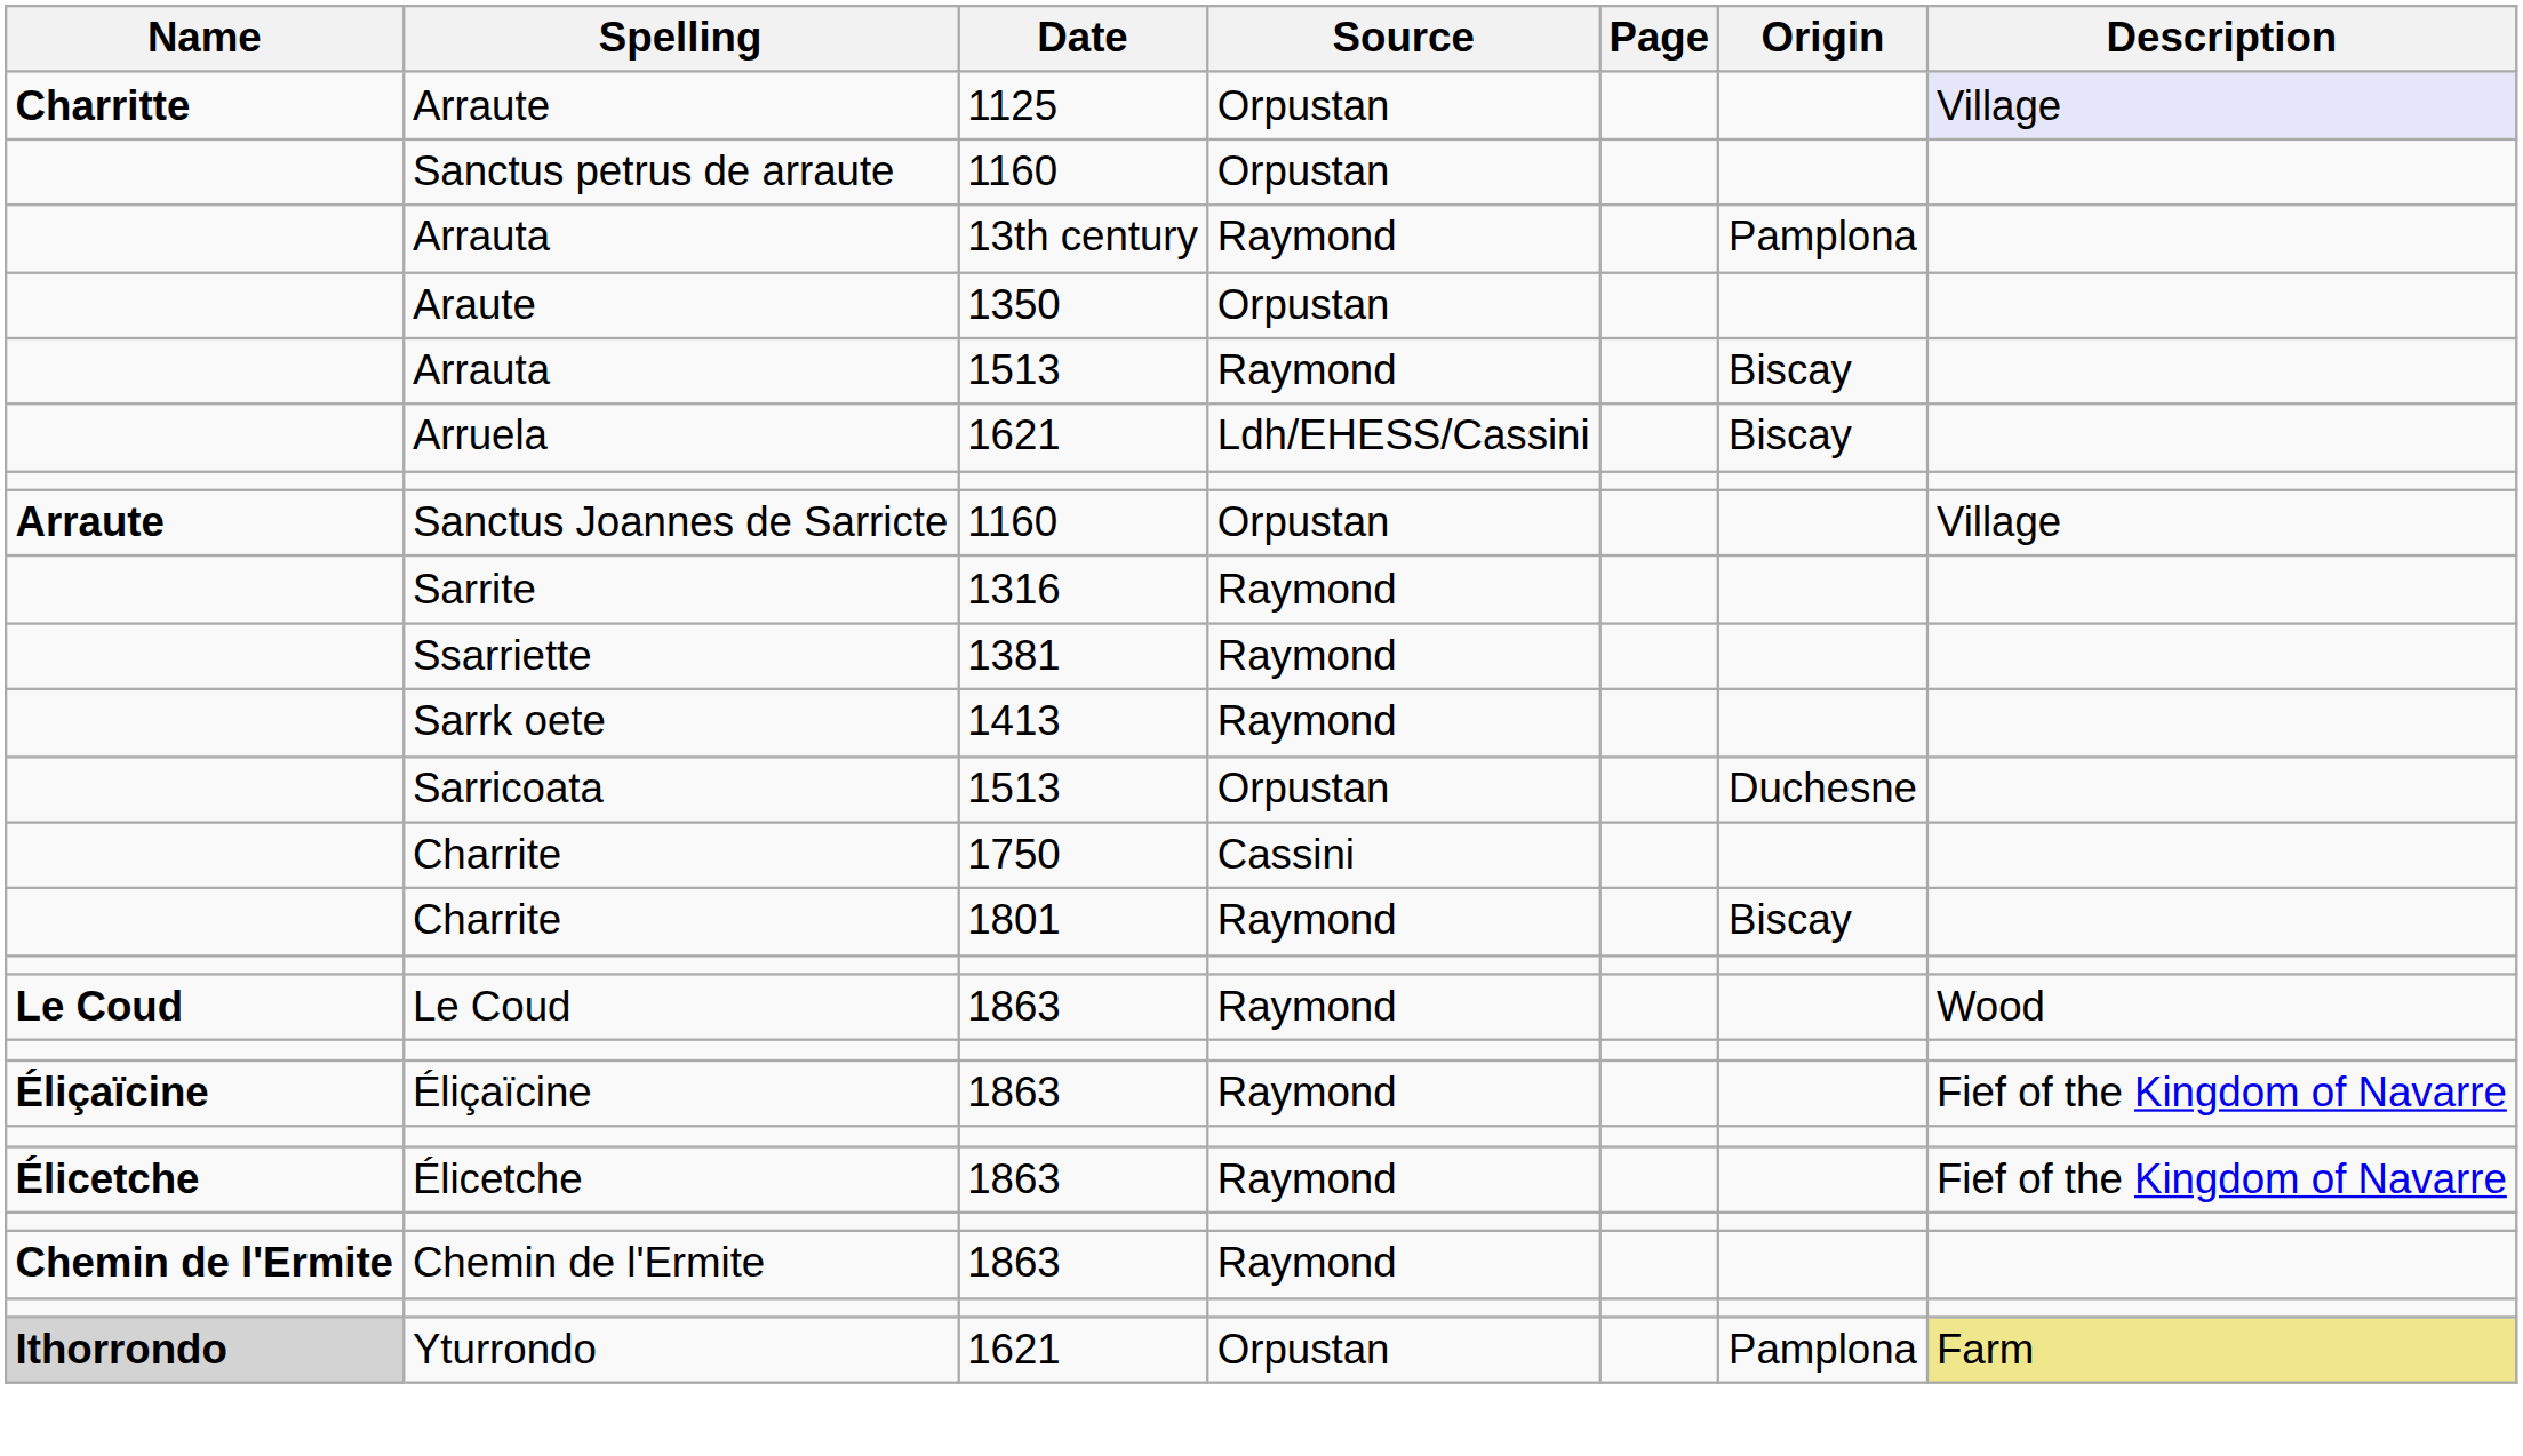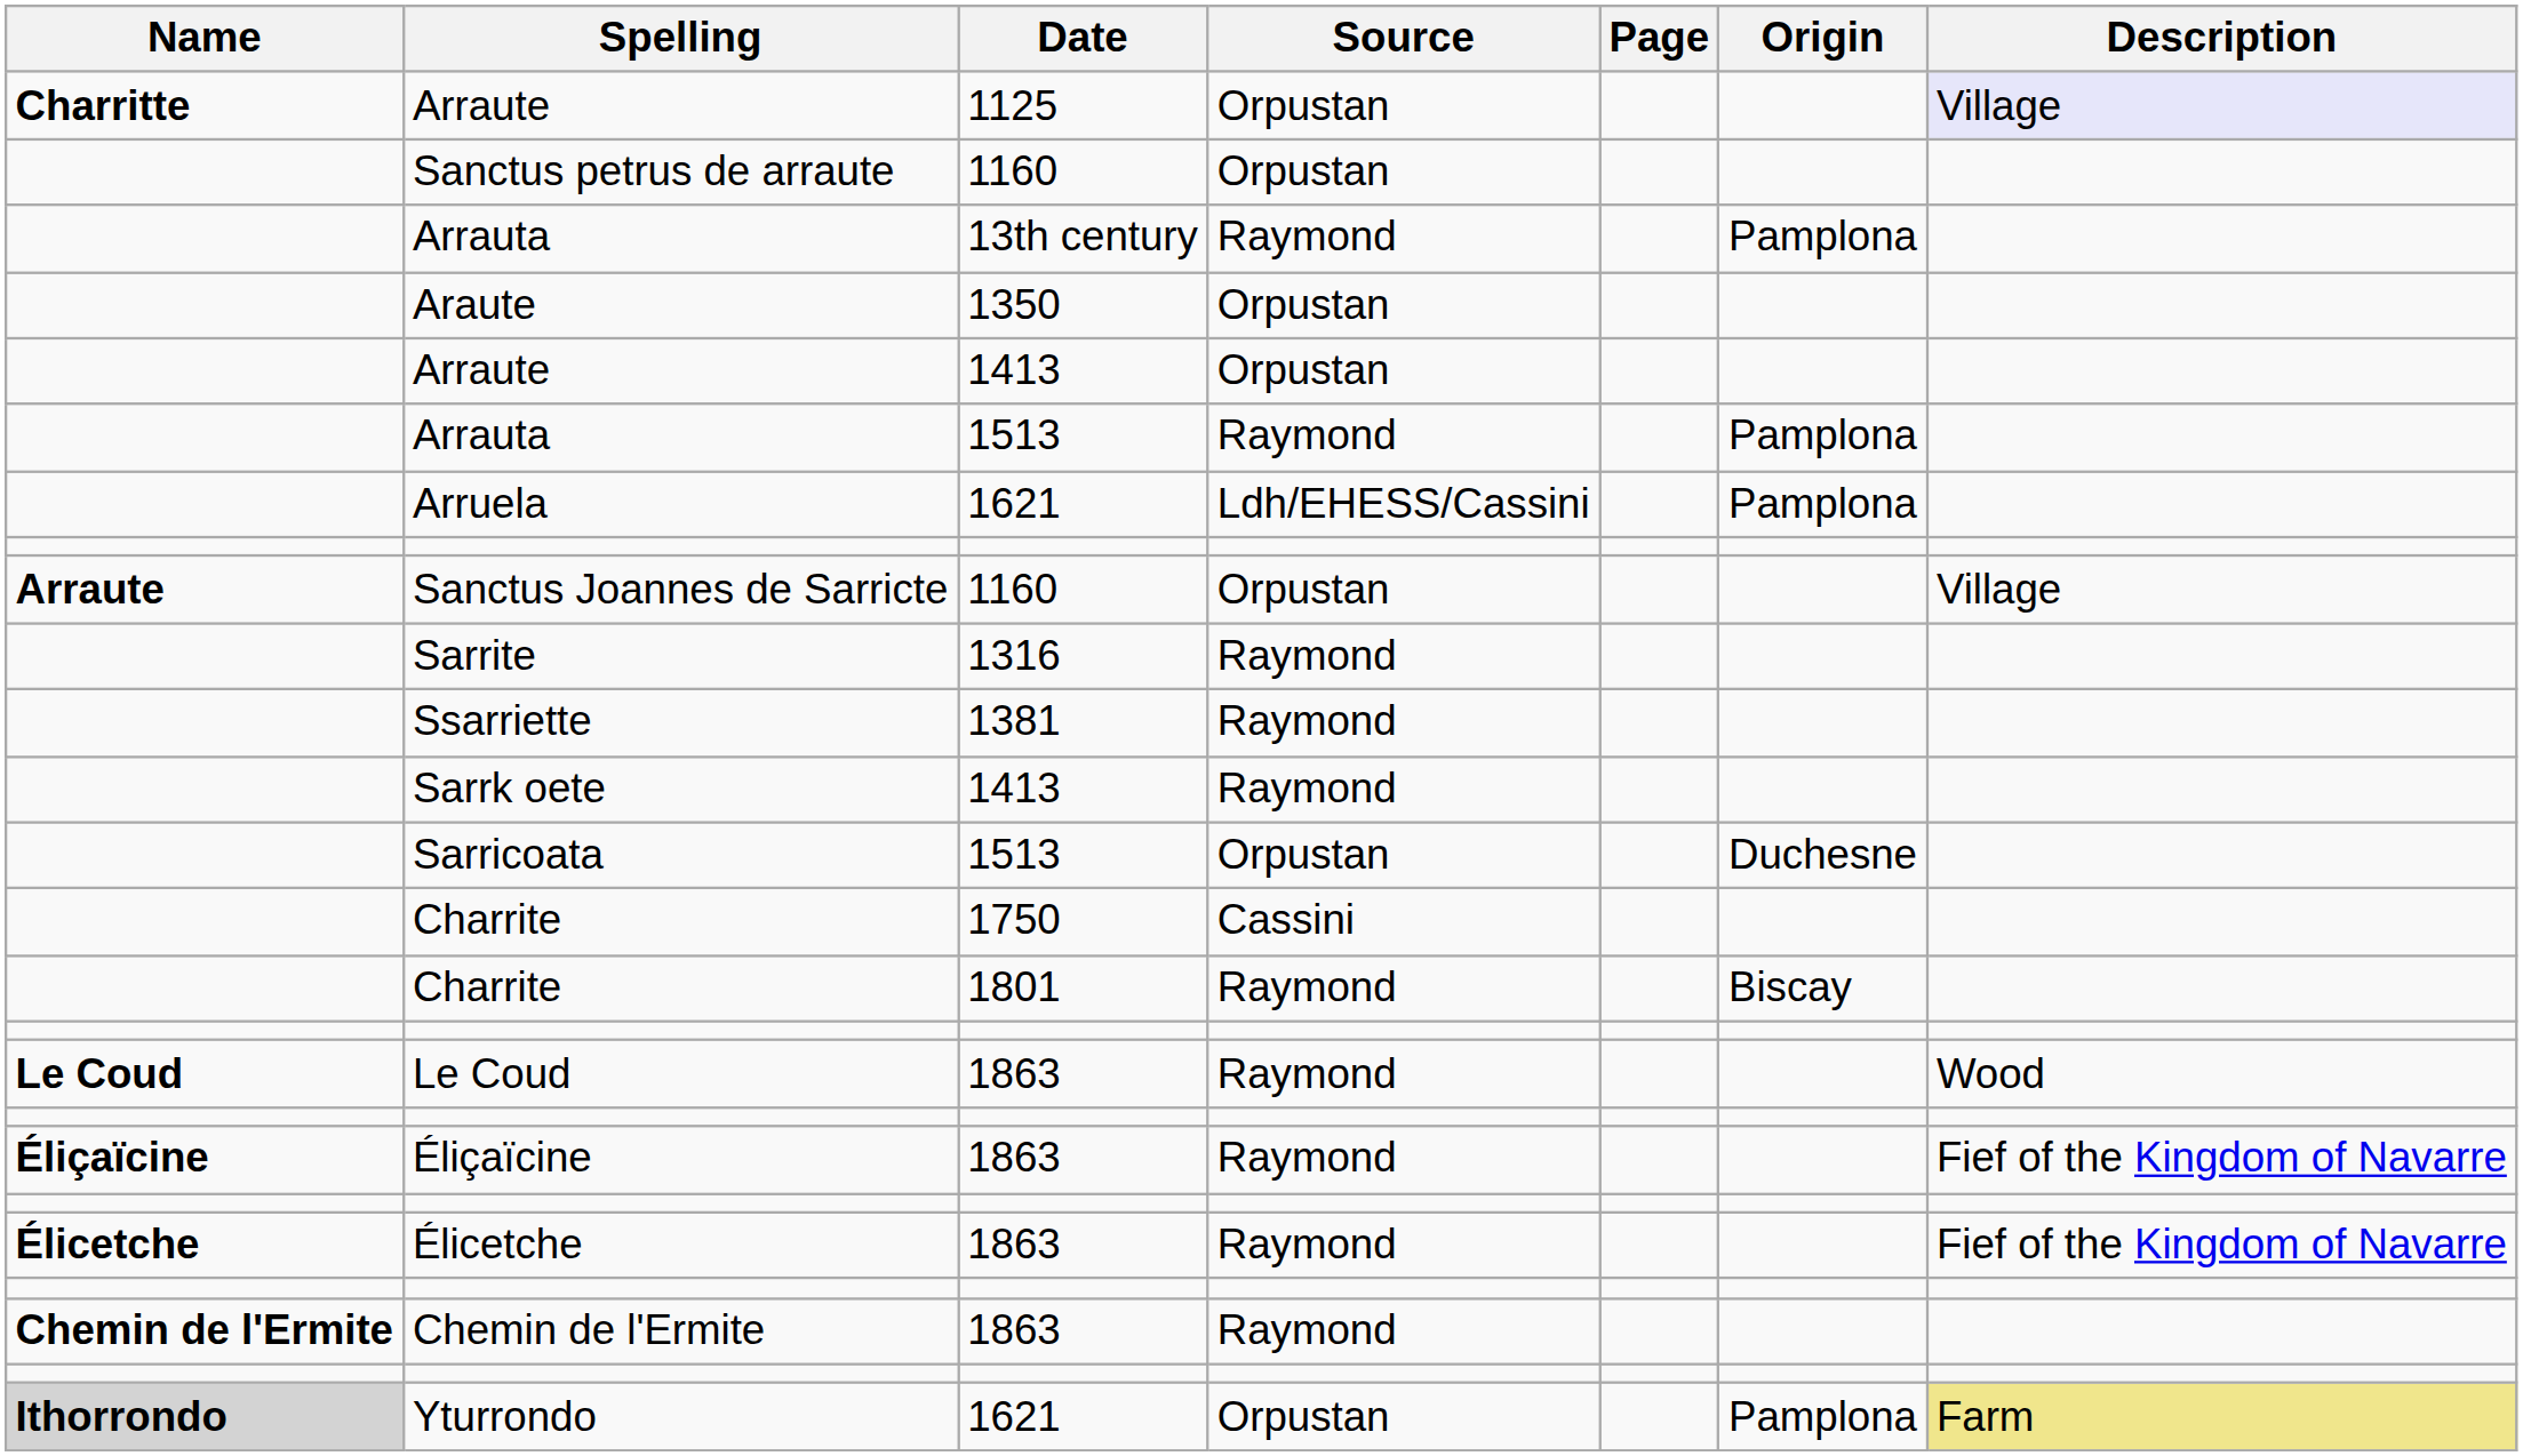+ row: Arraute | 1413 | Orpustan
Arrauta / 1513 | Origin: Biscay -> Pamplona
Arruela | Origin: Biscay -> Pamplona
